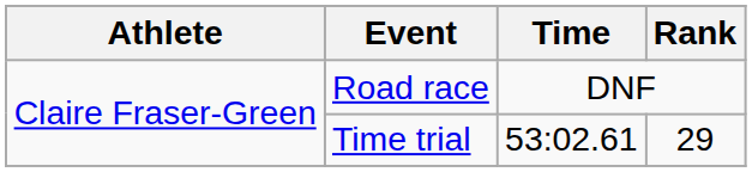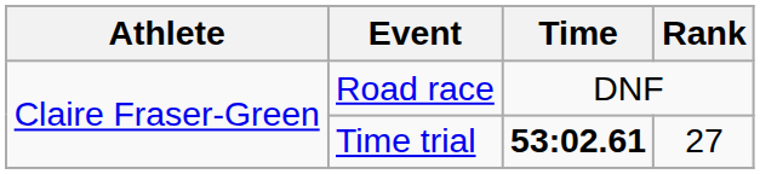Time trial | Time: normal -> bold
Time trial | Rank: 29 -> 27
